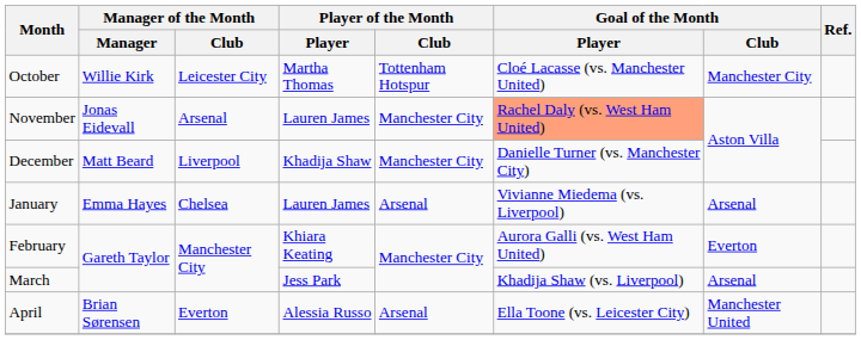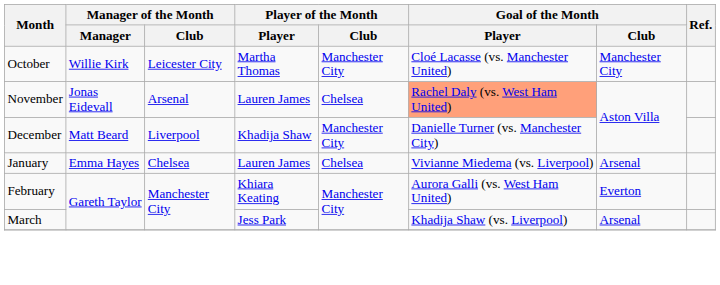October | Player of the Month / Club: Tottenham Hotspur -> Manchester City
November | Player of the Month / Club: Manchester City -> Chelsea
January | Player of the Month / Club: Arsenal -> Chelsea
- row: April | Brian Sørensen | Everton | Alessia Russo | Arsenal | Ella Toone (vs. Leicester City) | Manchester United
